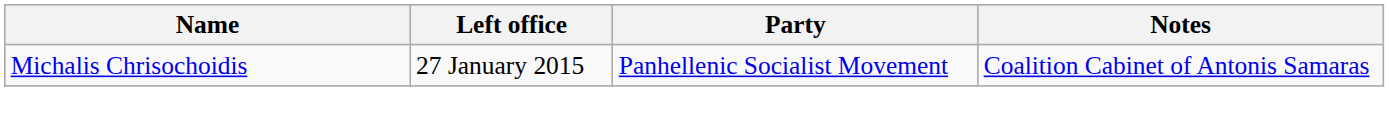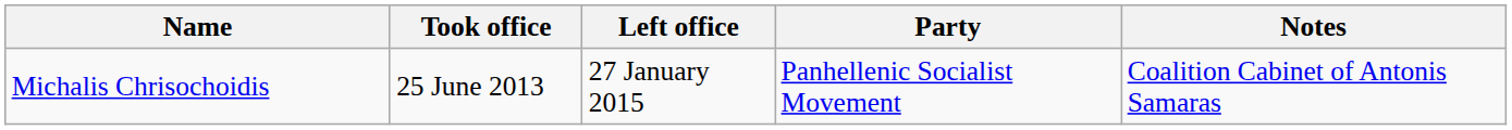+ column: Took office | 25 June 2013
